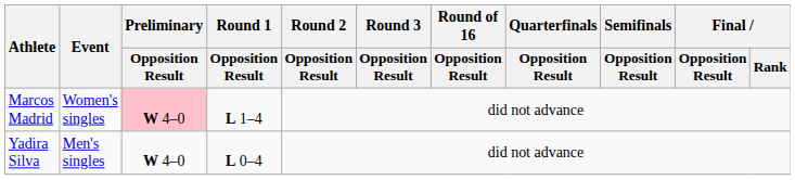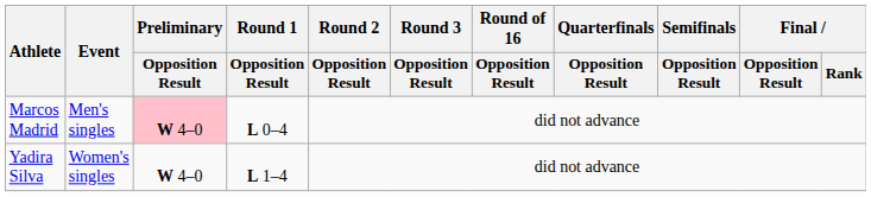Marcos Madrid | Event: Women's singles -> Men's singles
Marcos Madrid | Round 1 / Opposition Result: L 1–4 -> L 0–4
Yadira Silva | Event: Men's singles -> Women's singles
Yadira Silva | Round 1 / Opposition Result: L 0–4 -> L 1–4
